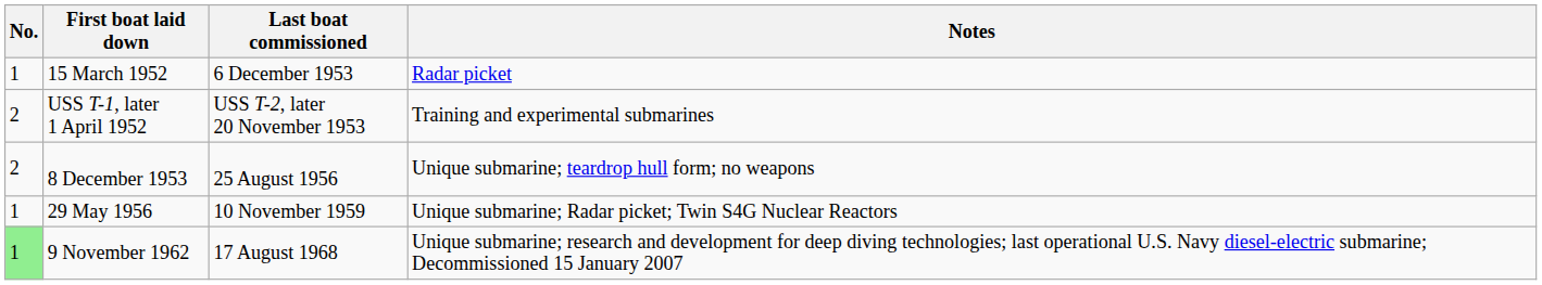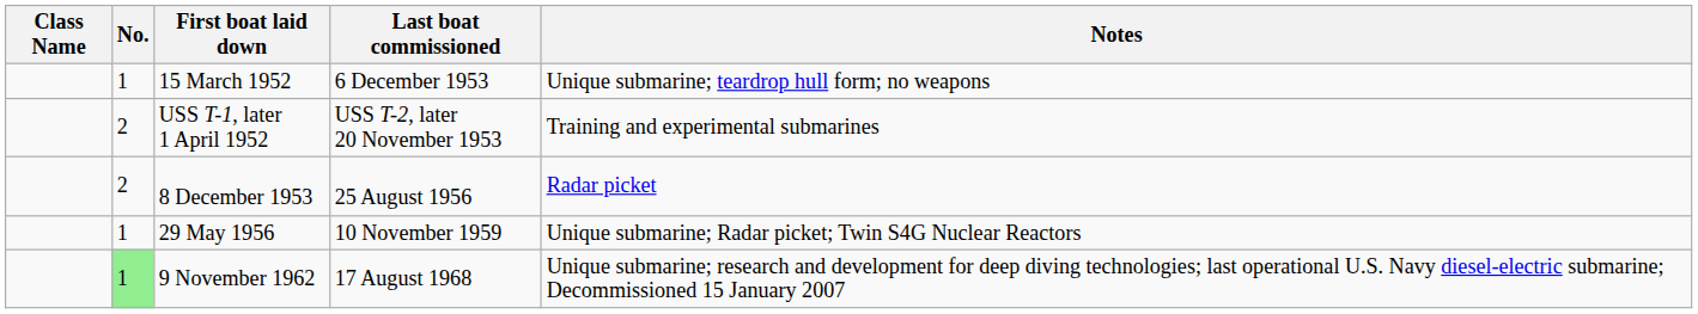+ column: Class Name
15 March 1952 | Notes: Radar picket -> Unique submarine; teardrop hull form; no weapons
8 December 1953 | Notes: Unique submarine; teardrop hull form; no weapons -> Radar picket
